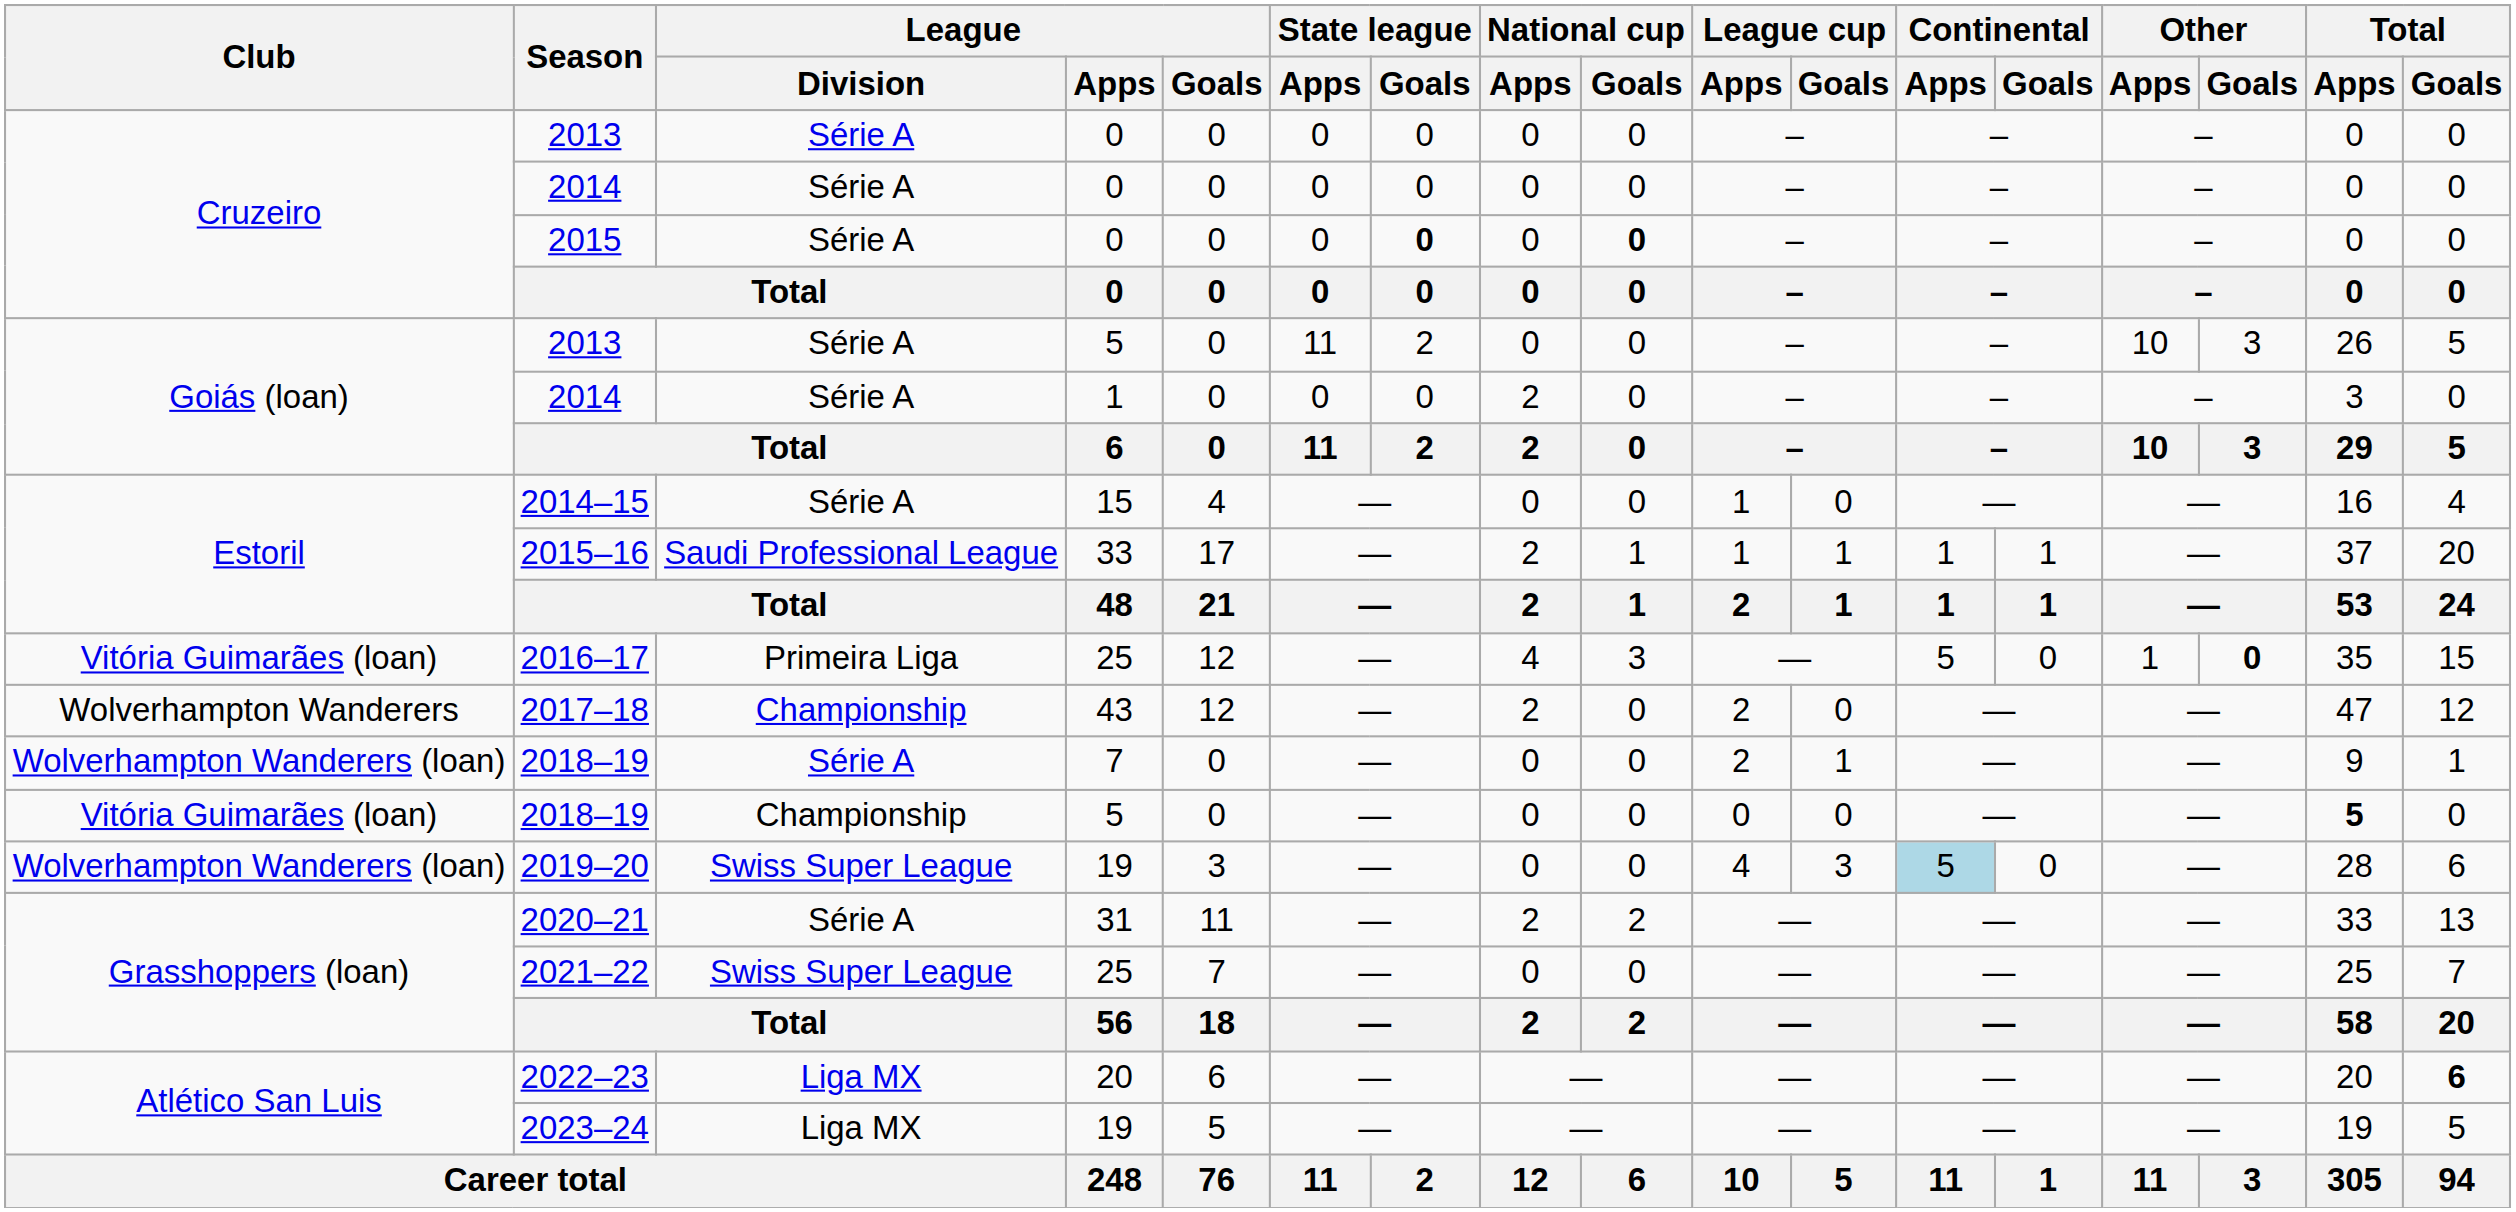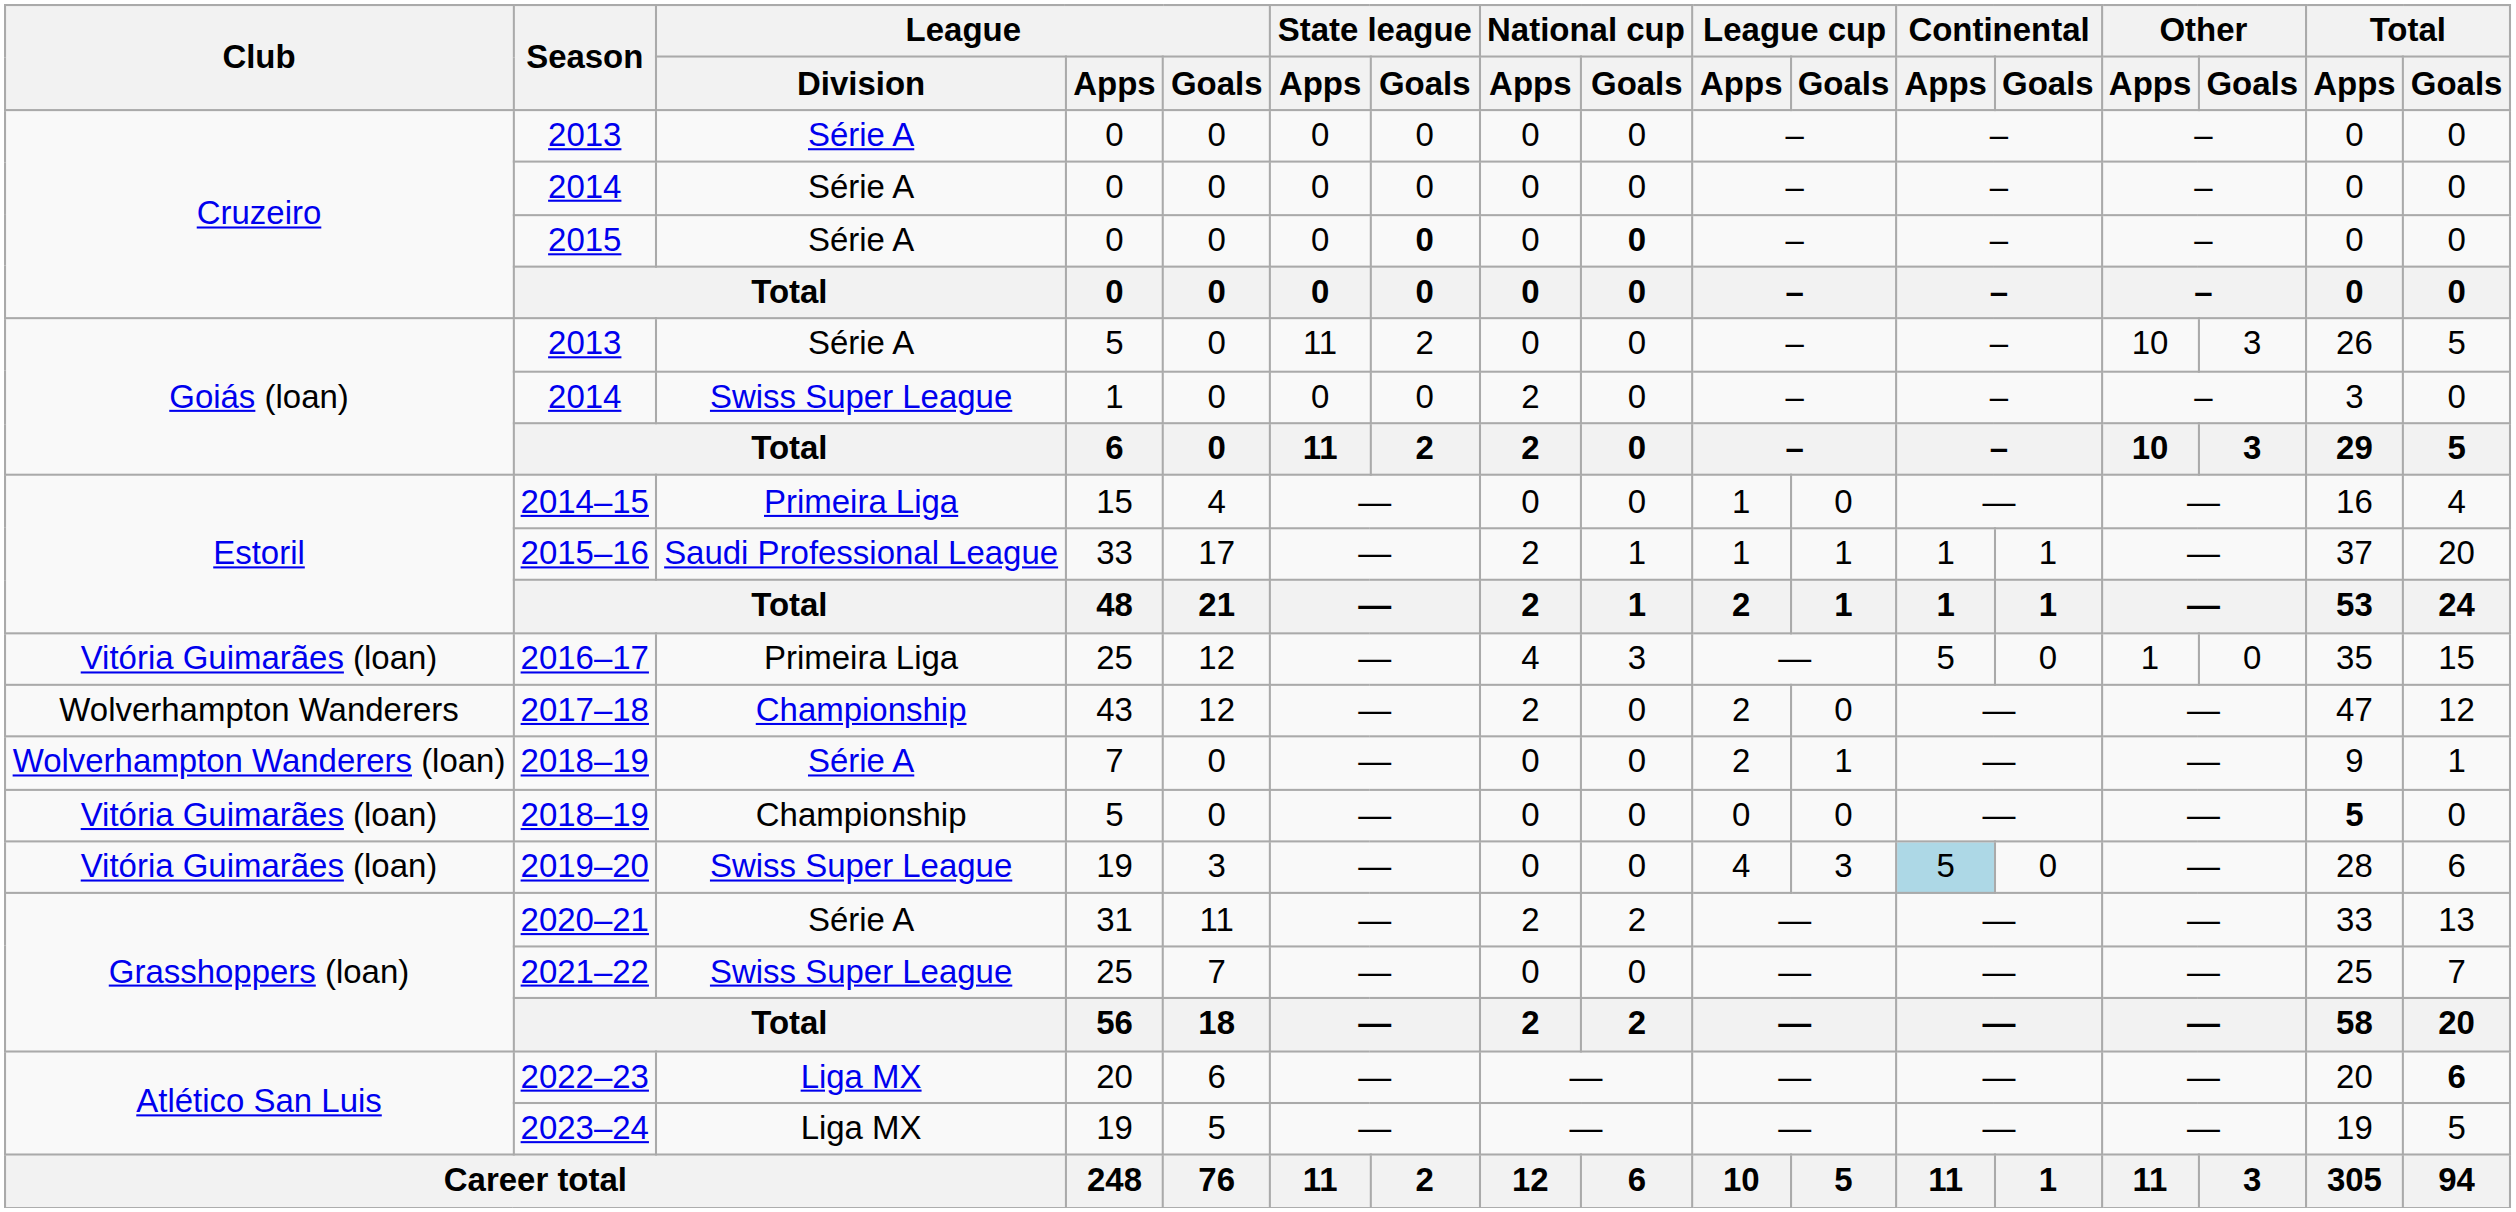2014 / 1 | League / Division: Série A -> Swiss Super League
2014–15 | League / Division: Série A -> Primeira Liga
2016–17 | Other / Goals: bold -> normal
2019–20 | Club: Wolverhampton Wanderers (loan) -> Vitória Guimarães (loan)
